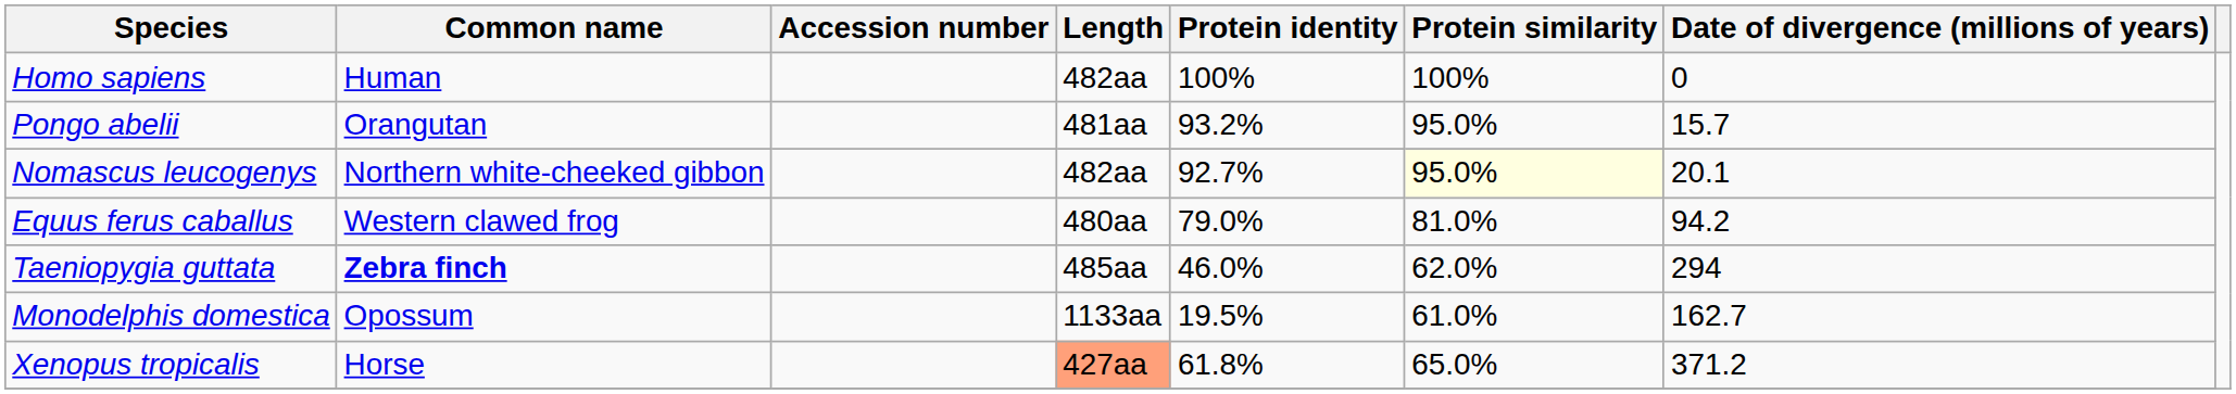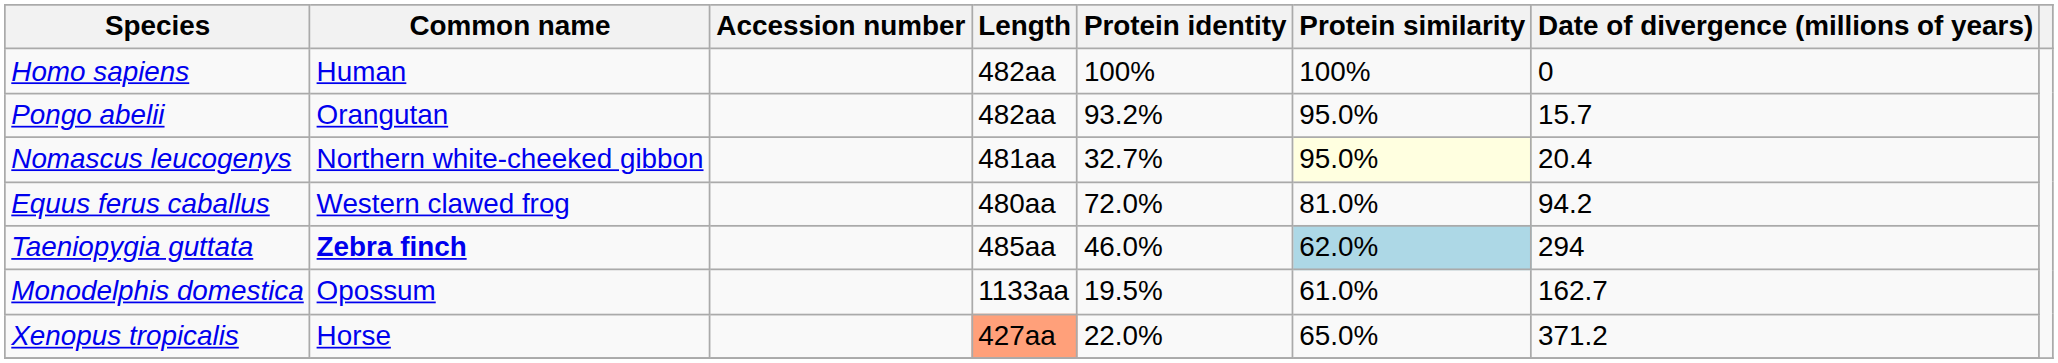Pongo abelii | Length: 481aa -> 482aa
Nomascus leucogenys | Length: 482aa -> 481aa
Nomascus leucogenys | Protein identity: 92.7% -> 32.7%
Nomascus leucogenys | Date of divergence (millions of years): 20.1 -> 20.4
Equus ferus caballus | Protein identity: 79.0% -> 72.0%
Taeniopygia guttata | Protein similarity: no background -> lightblue background
Xenopus tropicalis | Protein identity: 61.8% -> 22.0%
